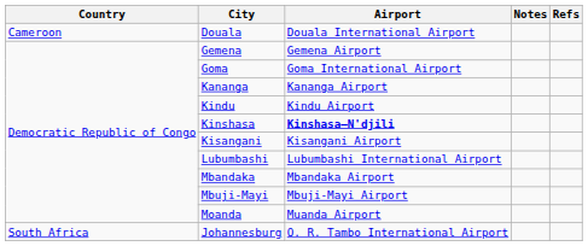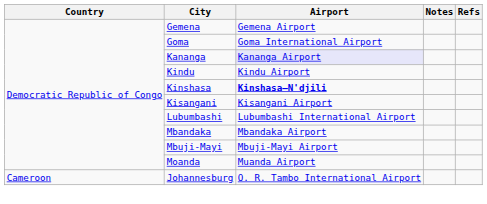- row: Cameroon | Douala | Douala International Airport
Kananga | Airport: no background -> lavender background
Johannesburg | Country: South Africa -> Cameroon
